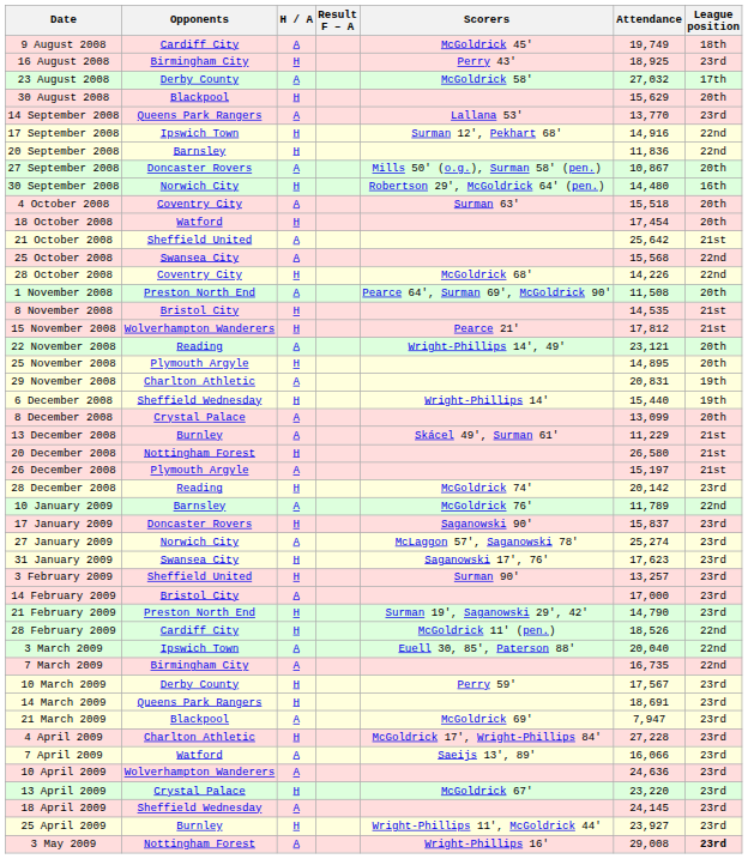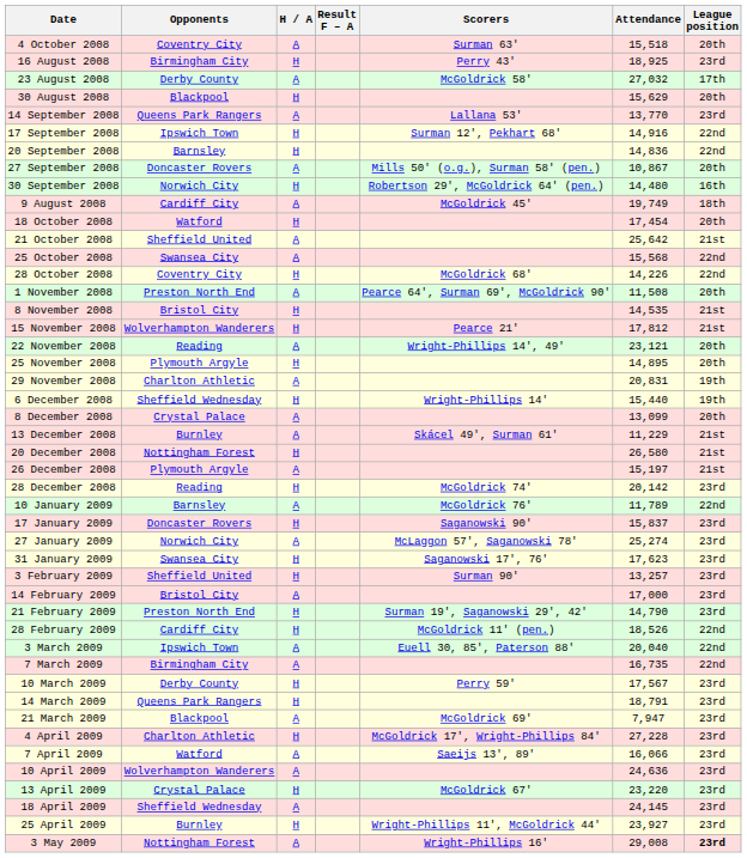rows swapped: 9 August 2008 <-> 4 October 2008
20 September 2008 | Attendance: 11,836 -> 14,836
14 March 2009 | Attendance: 18,691 -> 18,791
